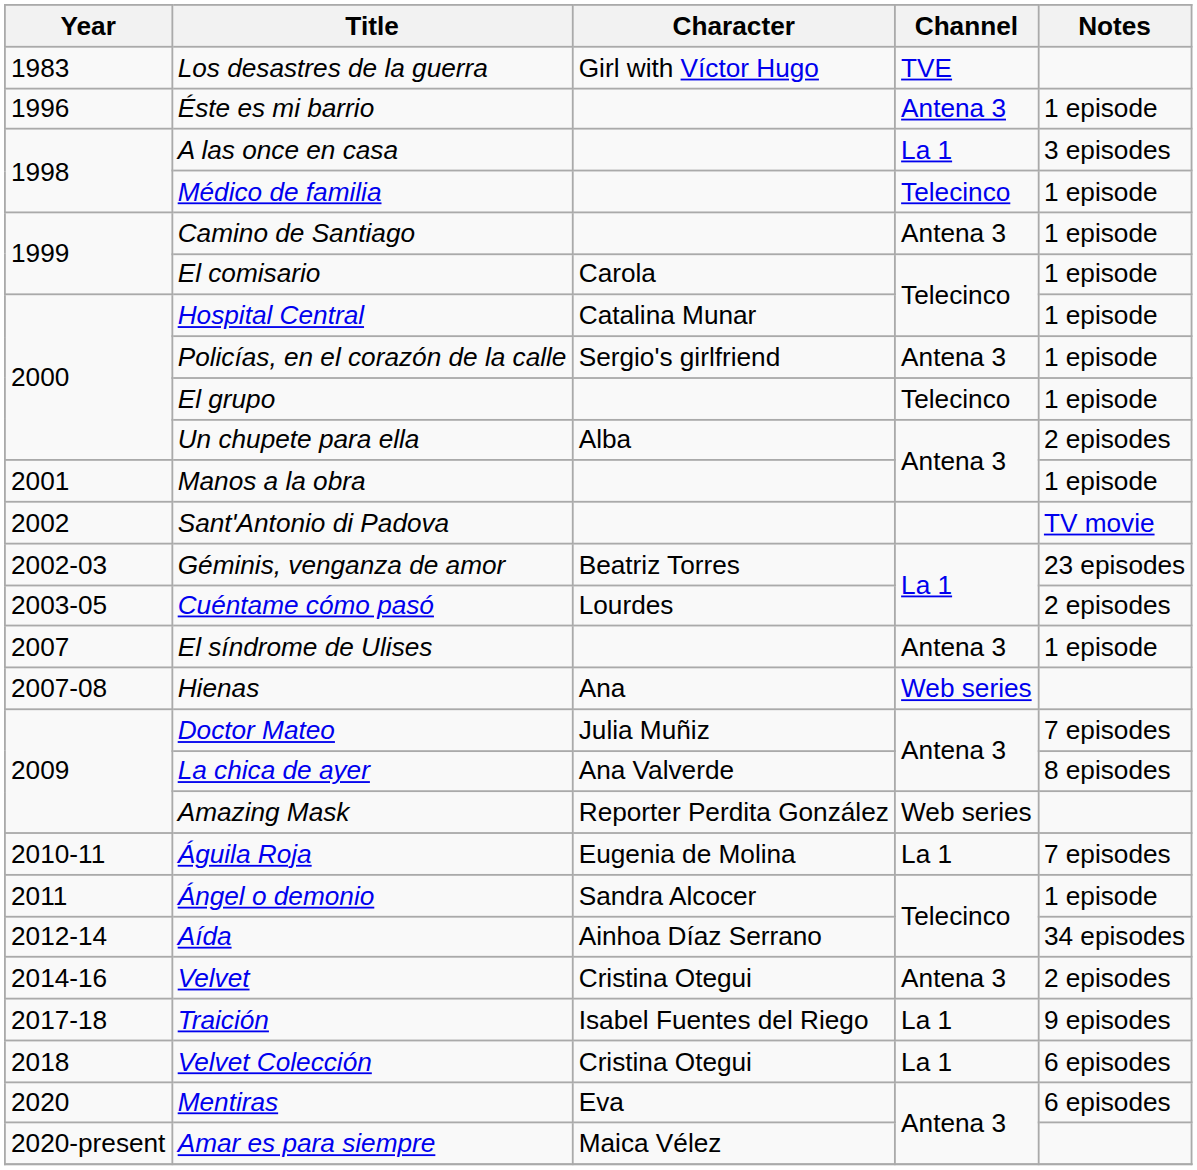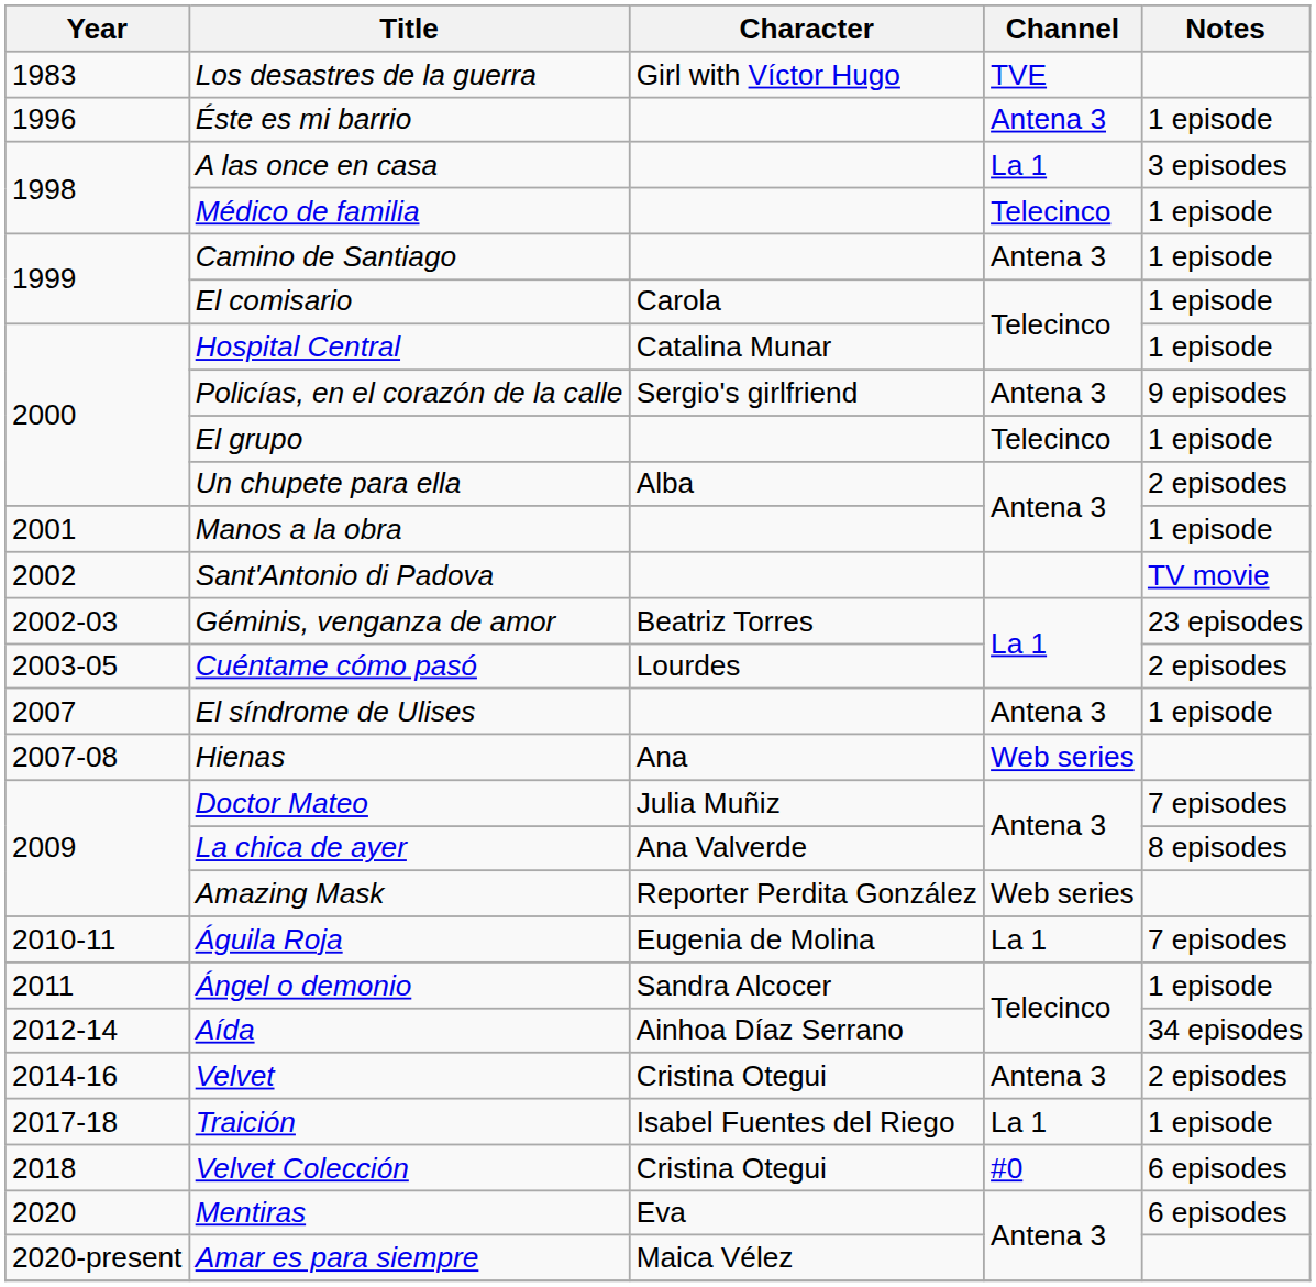Policías, en el corazón de la calle | Notes: 1 episode -> 9 episodes
Traición | Notes: 9 episodes -> 1 episode
Velvet Colección | Channel: La 1 -> #0
